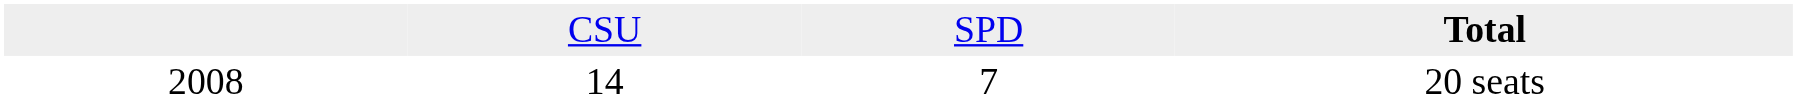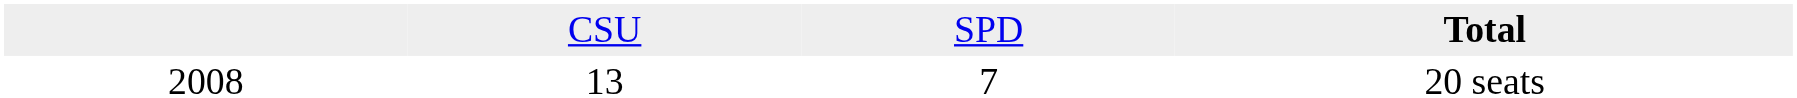20 seats | column 2: 14 -> 13
